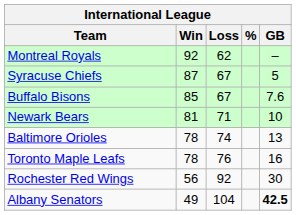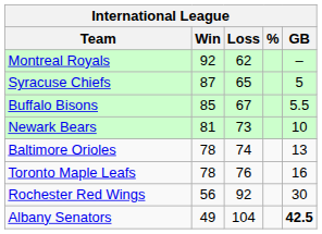Syracuse Chiefs | Loss: 67 -> 65
Buffalo Bisons | GB: 7.6 -> 5.5
Newark Bears | Loss: 71 -> 73
